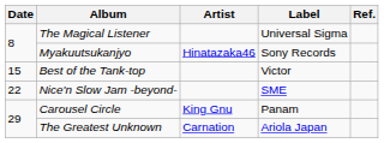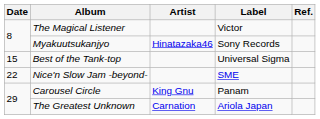The Magical Listener | Label: Universal Sigma -> Victor
Best of the Tank-top | Label: Victor -> Universal Sigma
